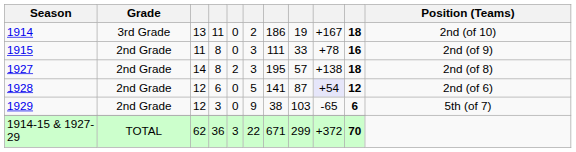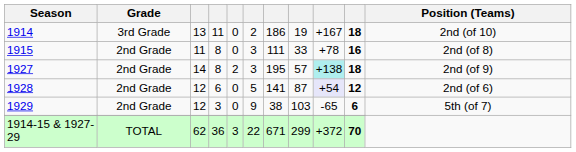1915 | Position (Teams): 2nd (of 9) -> 2nd (of 8)
1927 | column 9: no background -> paleturquoise background
1927 | Position (Teams): 2nd (of 8) -> 2nd (of 9)
